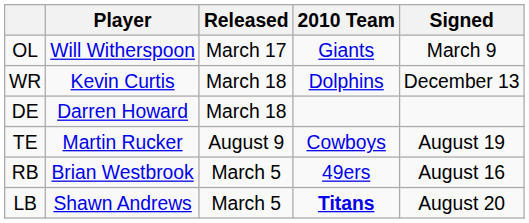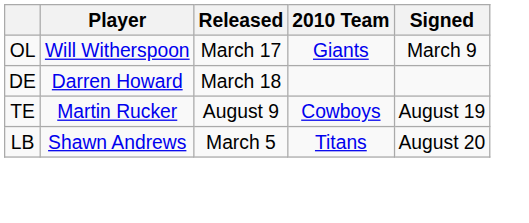- row: WR | Kevin Curtis | March 18 | Dolphins | December 13
- row: RB | Brian Westbrook | March 5 | 49ers | August 16
LB | 2010 Team: bold -> normal
